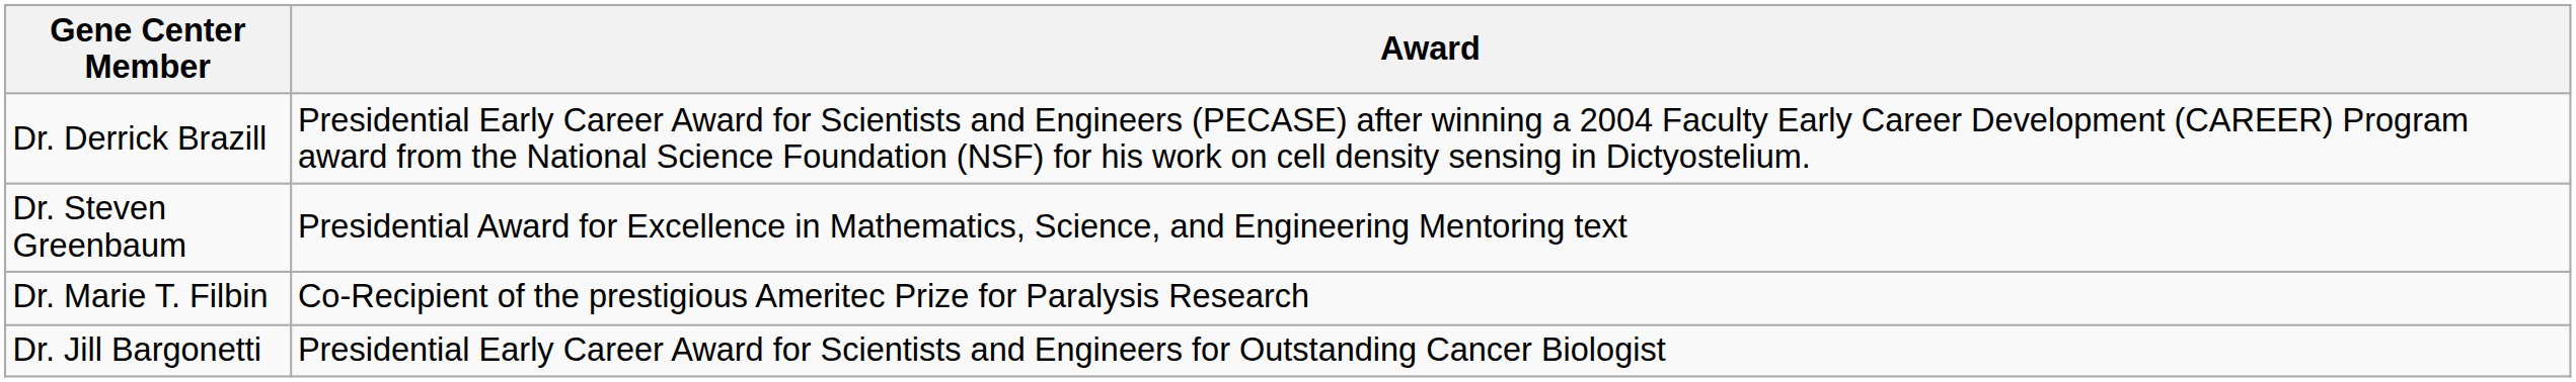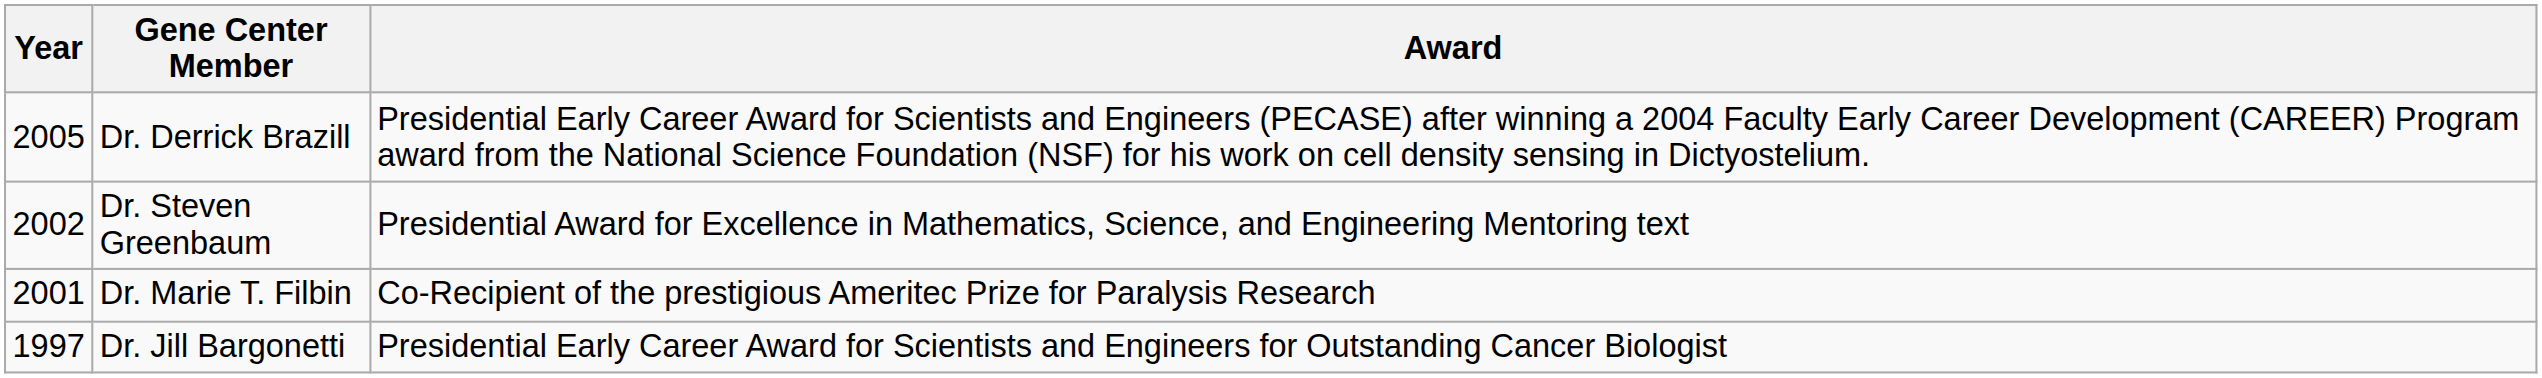+ column: Year | 2005 | 2002 | 2001 | 1997
